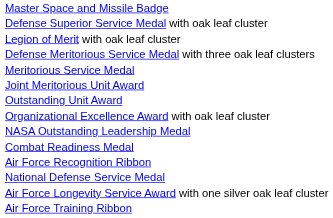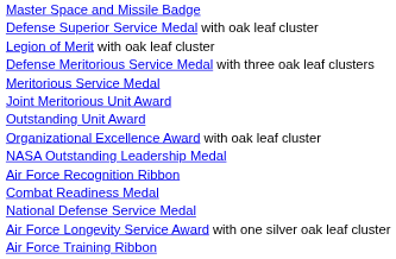rows swapped: Combat Readiness Medal <-> Air Force Recognition Ribbon
